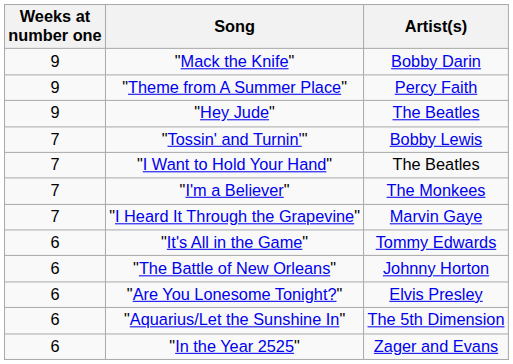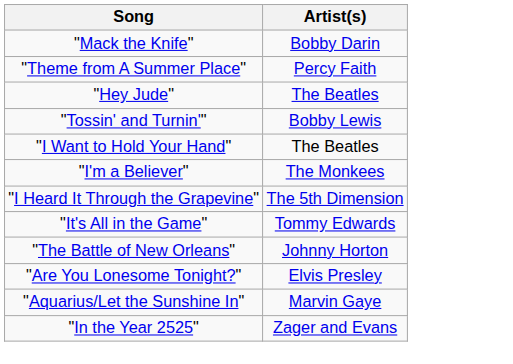- column: Weeks at number one | 9 | 9 | 9 | 7 | 7 | 7 | 7 | 6 | 6 | 6 | 6 | 6
"I Heard It Through the Grapevine" | Artist(s): Marvin Gaye -> The 5th Dimension
"Aquarius/Let the Sunshine In" | Artist(s): The 5th Dimension -> Marvin Gaye
